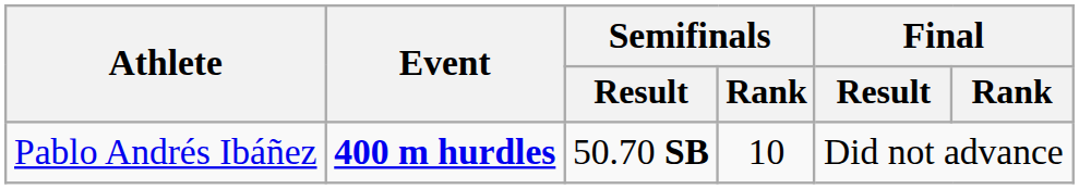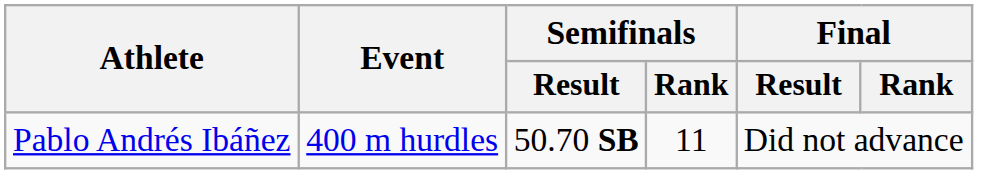Pablo Andrés Ibáñez | Event: bold -> normal
Pablo Andrés Ibáñez | Semifinals / Rank: 10 -> 11
